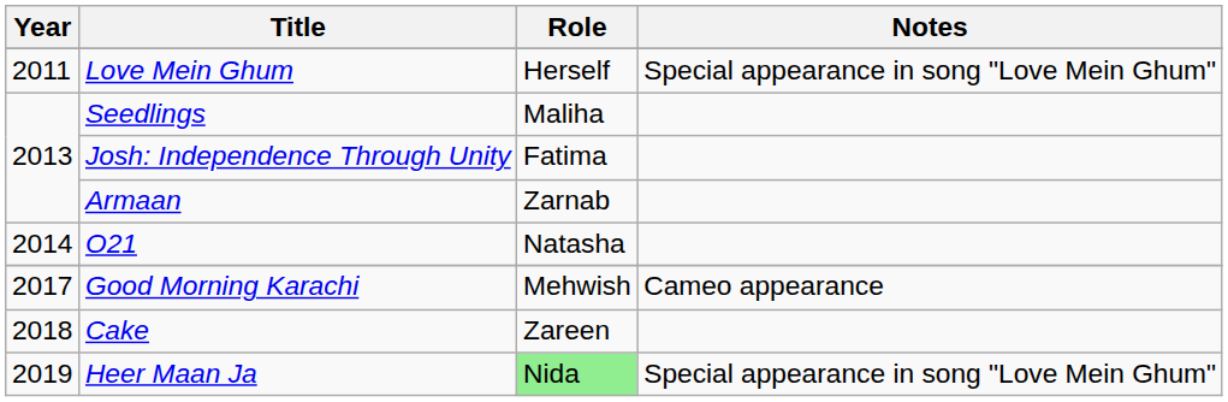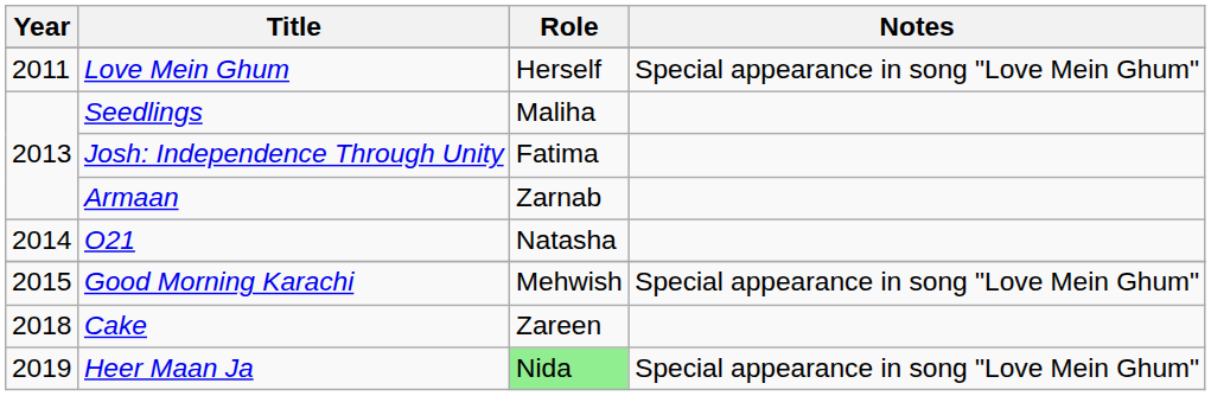Good Morning Karachi | Year: 2017 -> 2015
Good Morning Karachi | Notes: Cameo appearance -> Special appearance in song "Love Mein Ghum"
